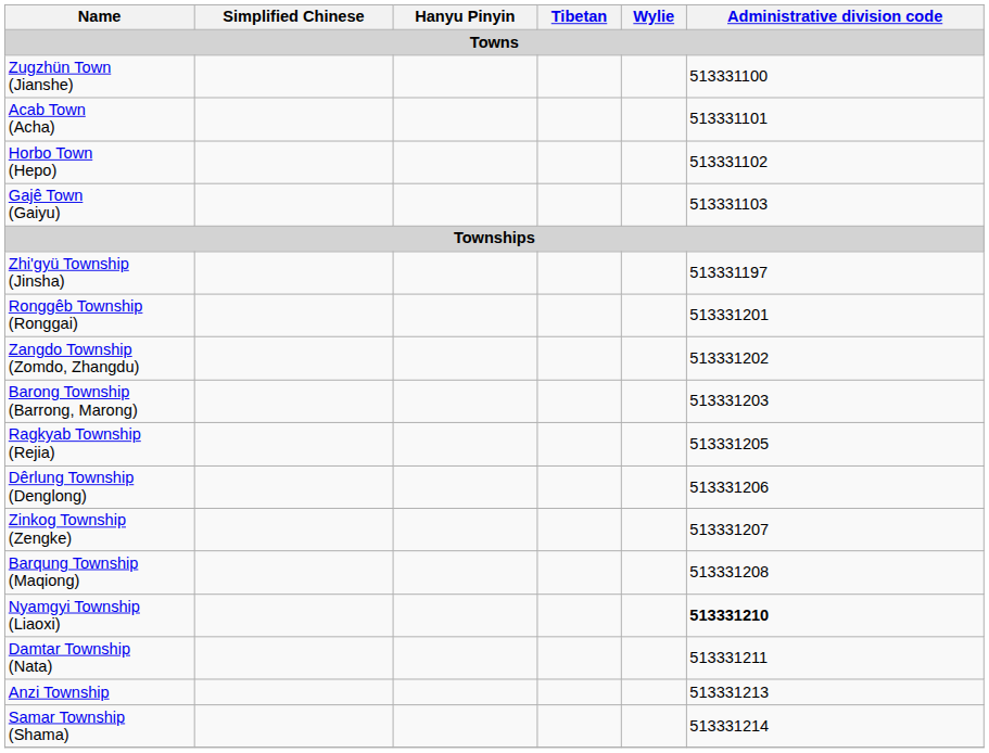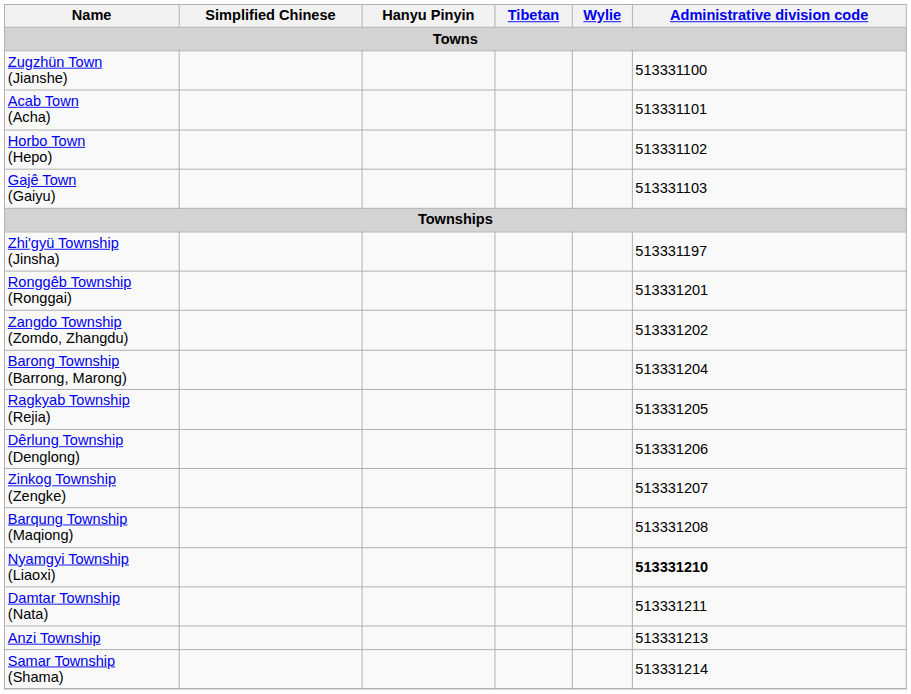Barong Township (Barrong, Marong) | Administrative division code: 513331203 -> 513331204
